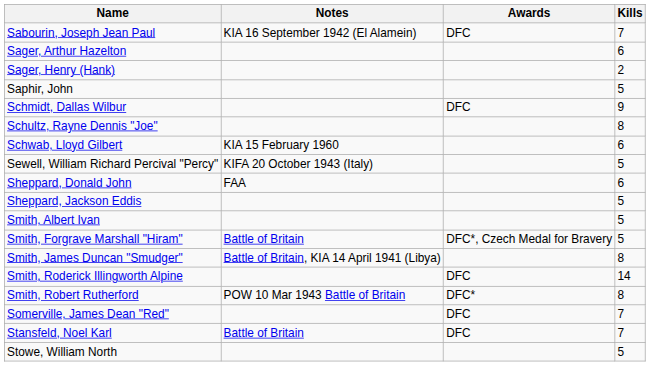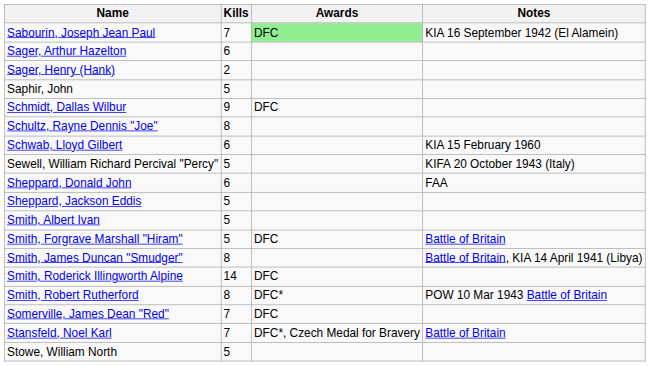columns swapped: Kills <-> Notes
Sabourin, Joseph Jean Paul | Awards: no background -> lightgreen background
Smith, Forgrave Marshall "Hiram" | Awards: DFC*, Czech Medal for Bravery -> DFC
Stansfeld, Noel Karl | Awards: DFC -> DFC*, Czech Medal for Bravery
